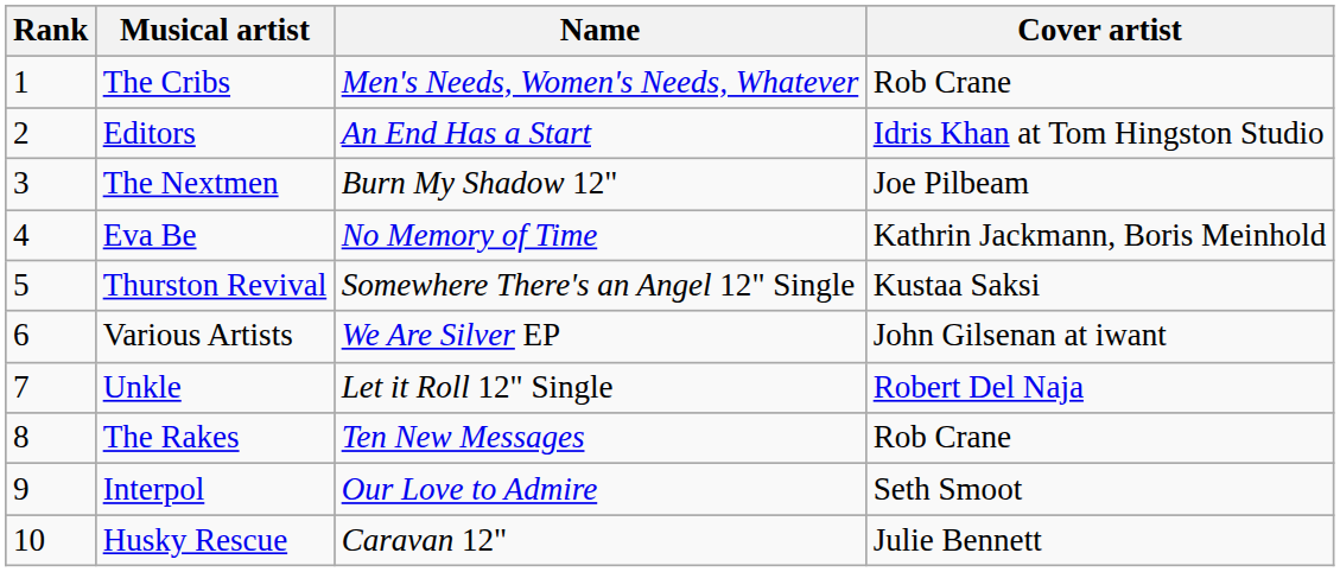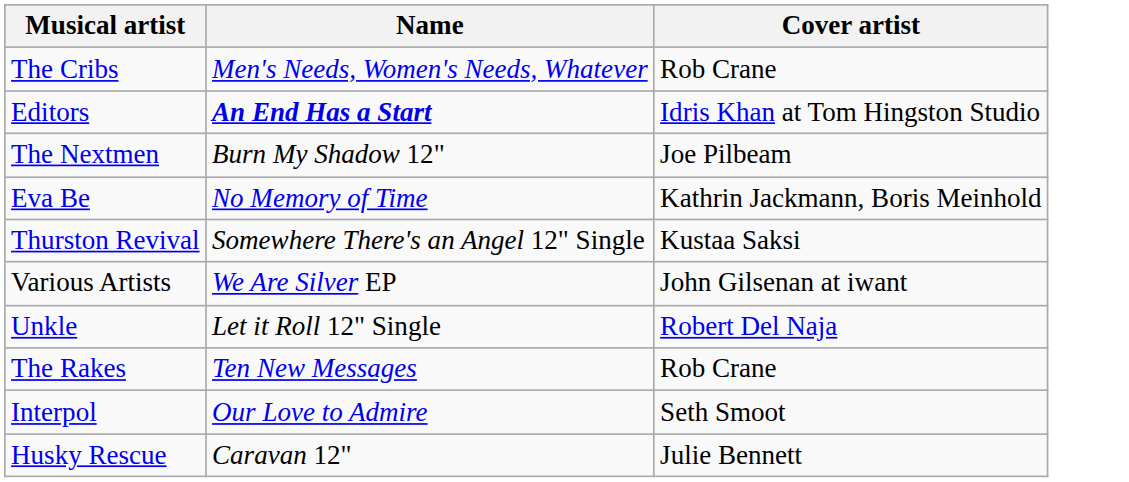- column: Rank | 1 | 2 | 3 | 4 | 5 | 6 | 7 | 8 | 9 | 10
Editors | Name: normal -> bold
